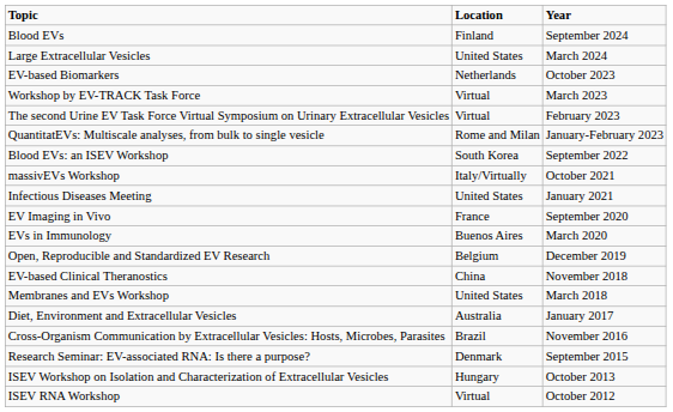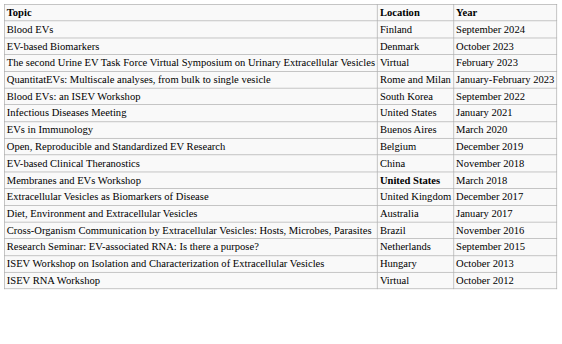- row: Large Extracellular Vesicles | United States | March 2024
EV-based Biomarkers | Location: Netherlands -> Denmark
- row: Workshop by EV-TRACK Task Force | Virtual | March 2023
- row: massivEVs Workshop | Italy/Virtually | October 2021
- row: EV Imaging in Vivo | France | September 2020
Membranes and EVs Workshop | Location: normal -> bold
+ row: Extracellular Vesicles as Biomarkers of Disease | United Kingdom | December 2017
Research Seminar: EV-associated RNA: Is there a purpose? | Location: Denmark -> Netherlands
